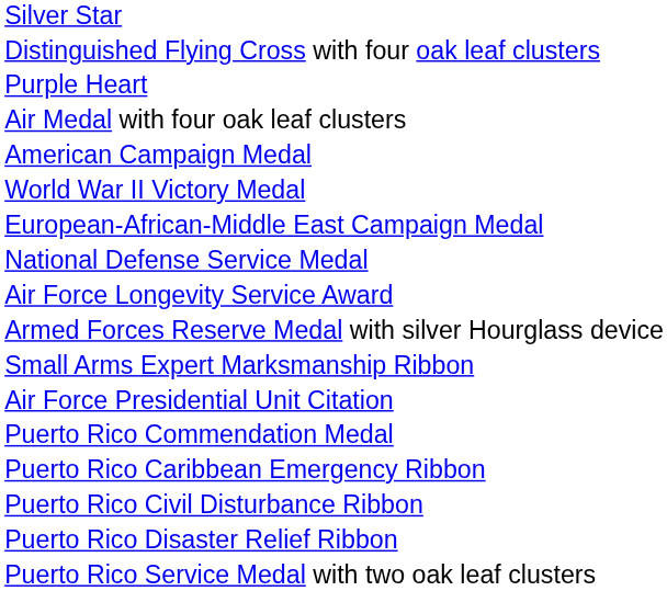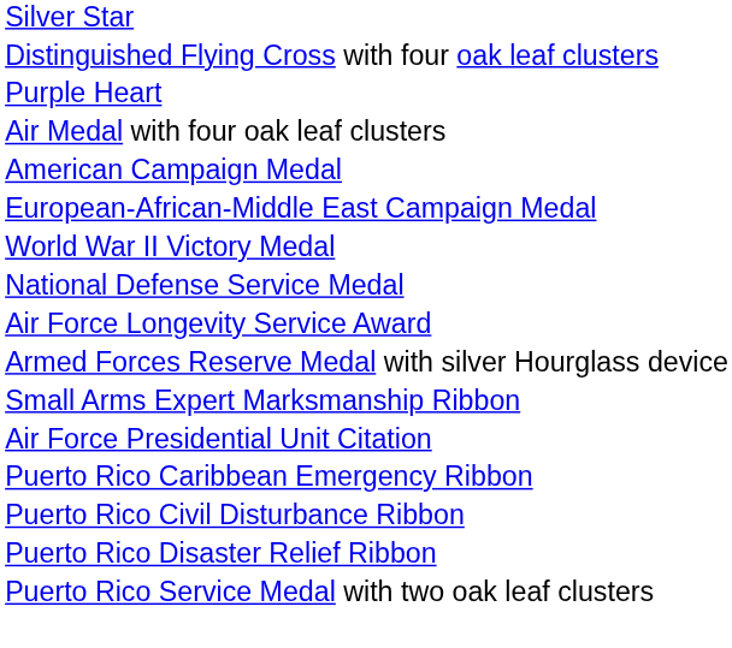rows swapped: European-African-Middle East Campaign Medal <-> World War II Victory Medal
- row: Puerto Rico Commendation Medal
